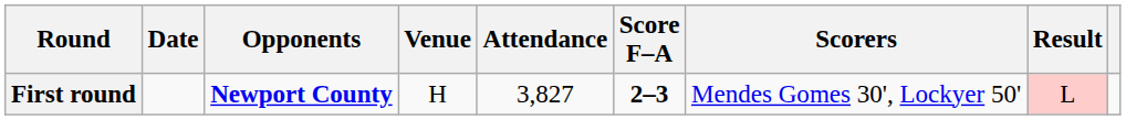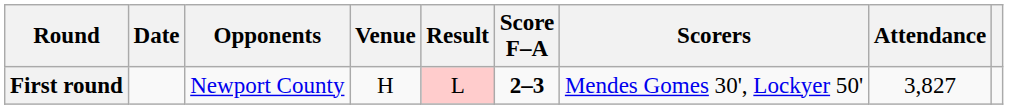columns swapped: Result <-> Attendance
First round | Opponents: bold -> normal
